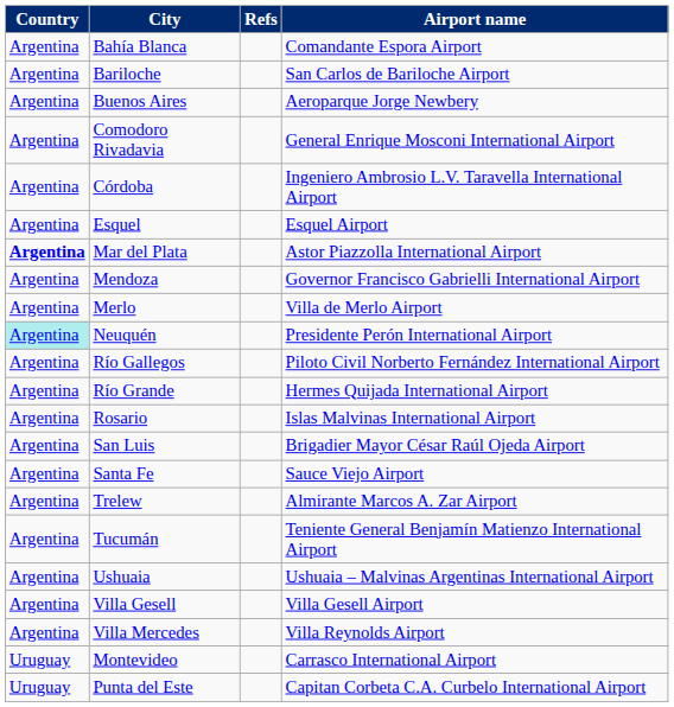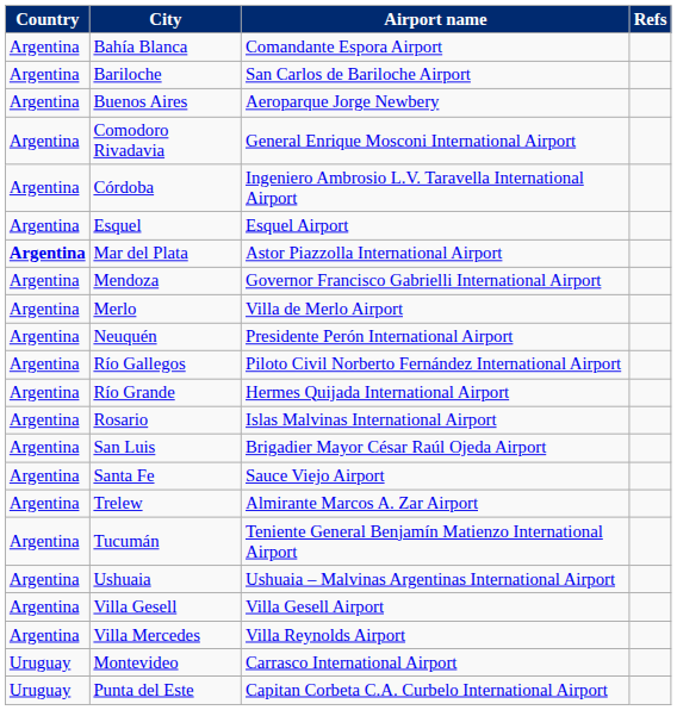columns swapped: Airport name <-> Refs
Neuquén | Country: paleturquoise background -> no background
